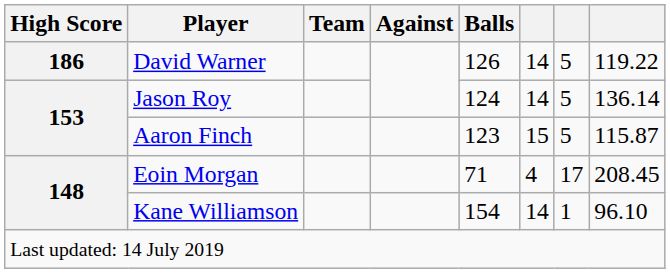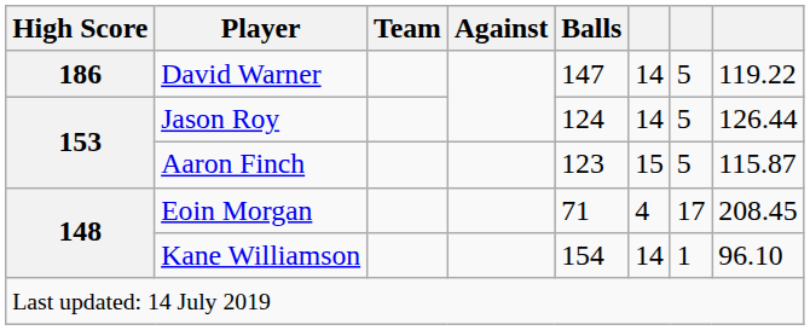David Warner | Balls: 126 -> 147
Jason Roy | column 8: 136.14 -> 126.44
